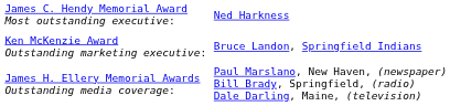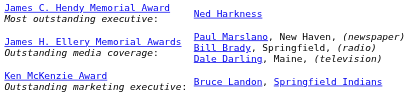rows swapped: James H. Ellery Memorial Awards Outstanding media coverage: <-> Ken McKenzie Award Outstanding marketing executive:
